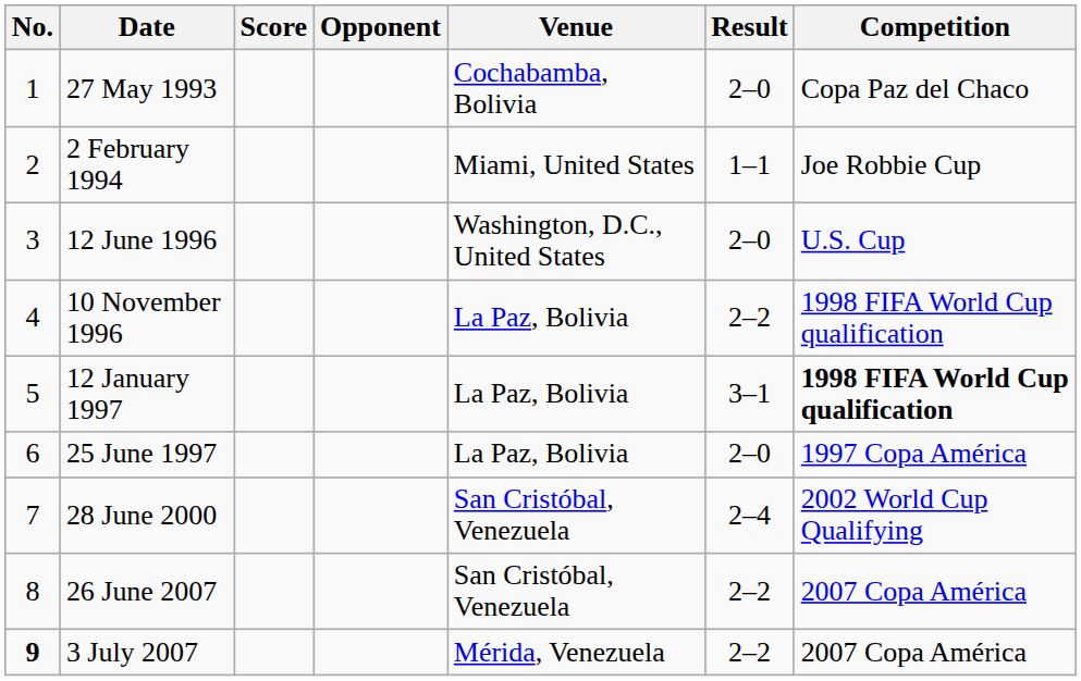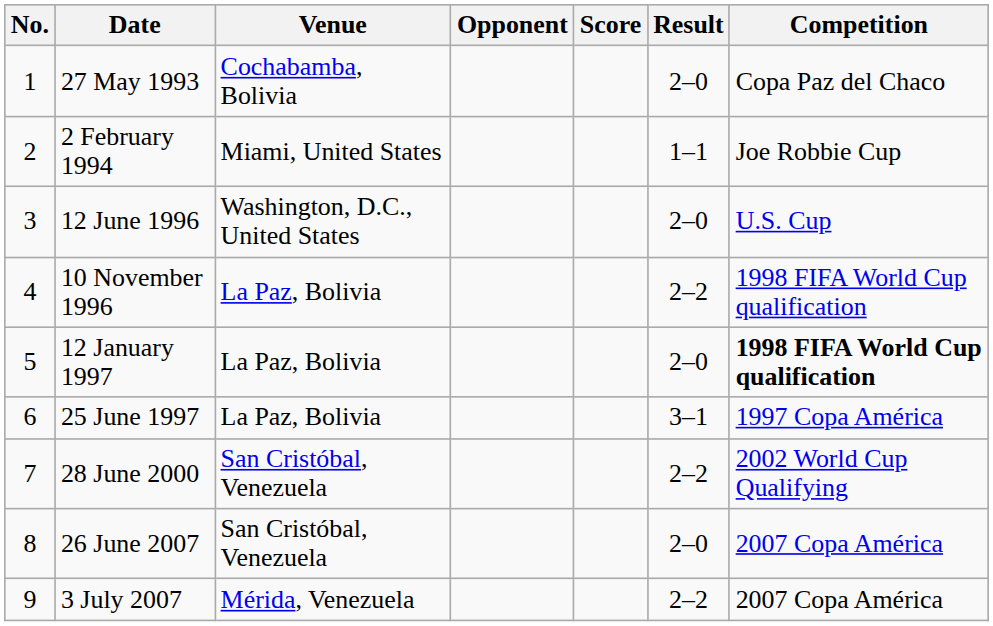columns swapped: Venue <-> Score
12 January 1997 | Result: 3–1 -> 2–0
25 June 1997 | Result: 2–0 -> 3–1
28 June 2000 | Result: 2–4 -> 2–2
26 June 2007 | Result: 2–2 -> 2–0
3 July 2007 | No.: bold -> normal
